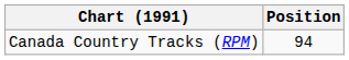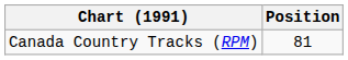Canada Country Tracks (RPM) | Position: 94 -> 81
